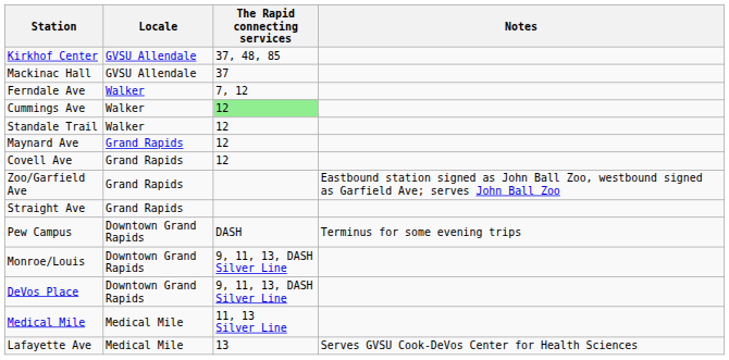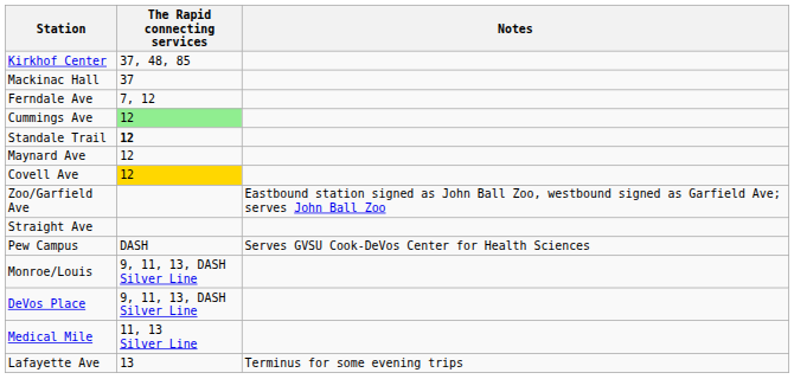- column: Locale | GVSU Allendale | GVSU Allendale | Walker | Walker | Walker | Grand Rapids | Grand Rapids | Grand Rapids | Grand Rapids | Downtown Grand Rapids | Downtown Grand Rapids | Downtown Grand Rapids | Medical Mile | Medical Mile
Standale Trail | The Rapid connecting services: normal -> bold
Covell Ave | The Rapid connecting services: no background -> gold background
Pew Campus | Notes: Terminus for some evening trips -> Serves GVSU Cook-DeVos Center for Health Sciences
Lafayette Ave | Notes: Serves GVSU Cook-DeVos Center for Health Sciences -> Terminus for some evening trips
